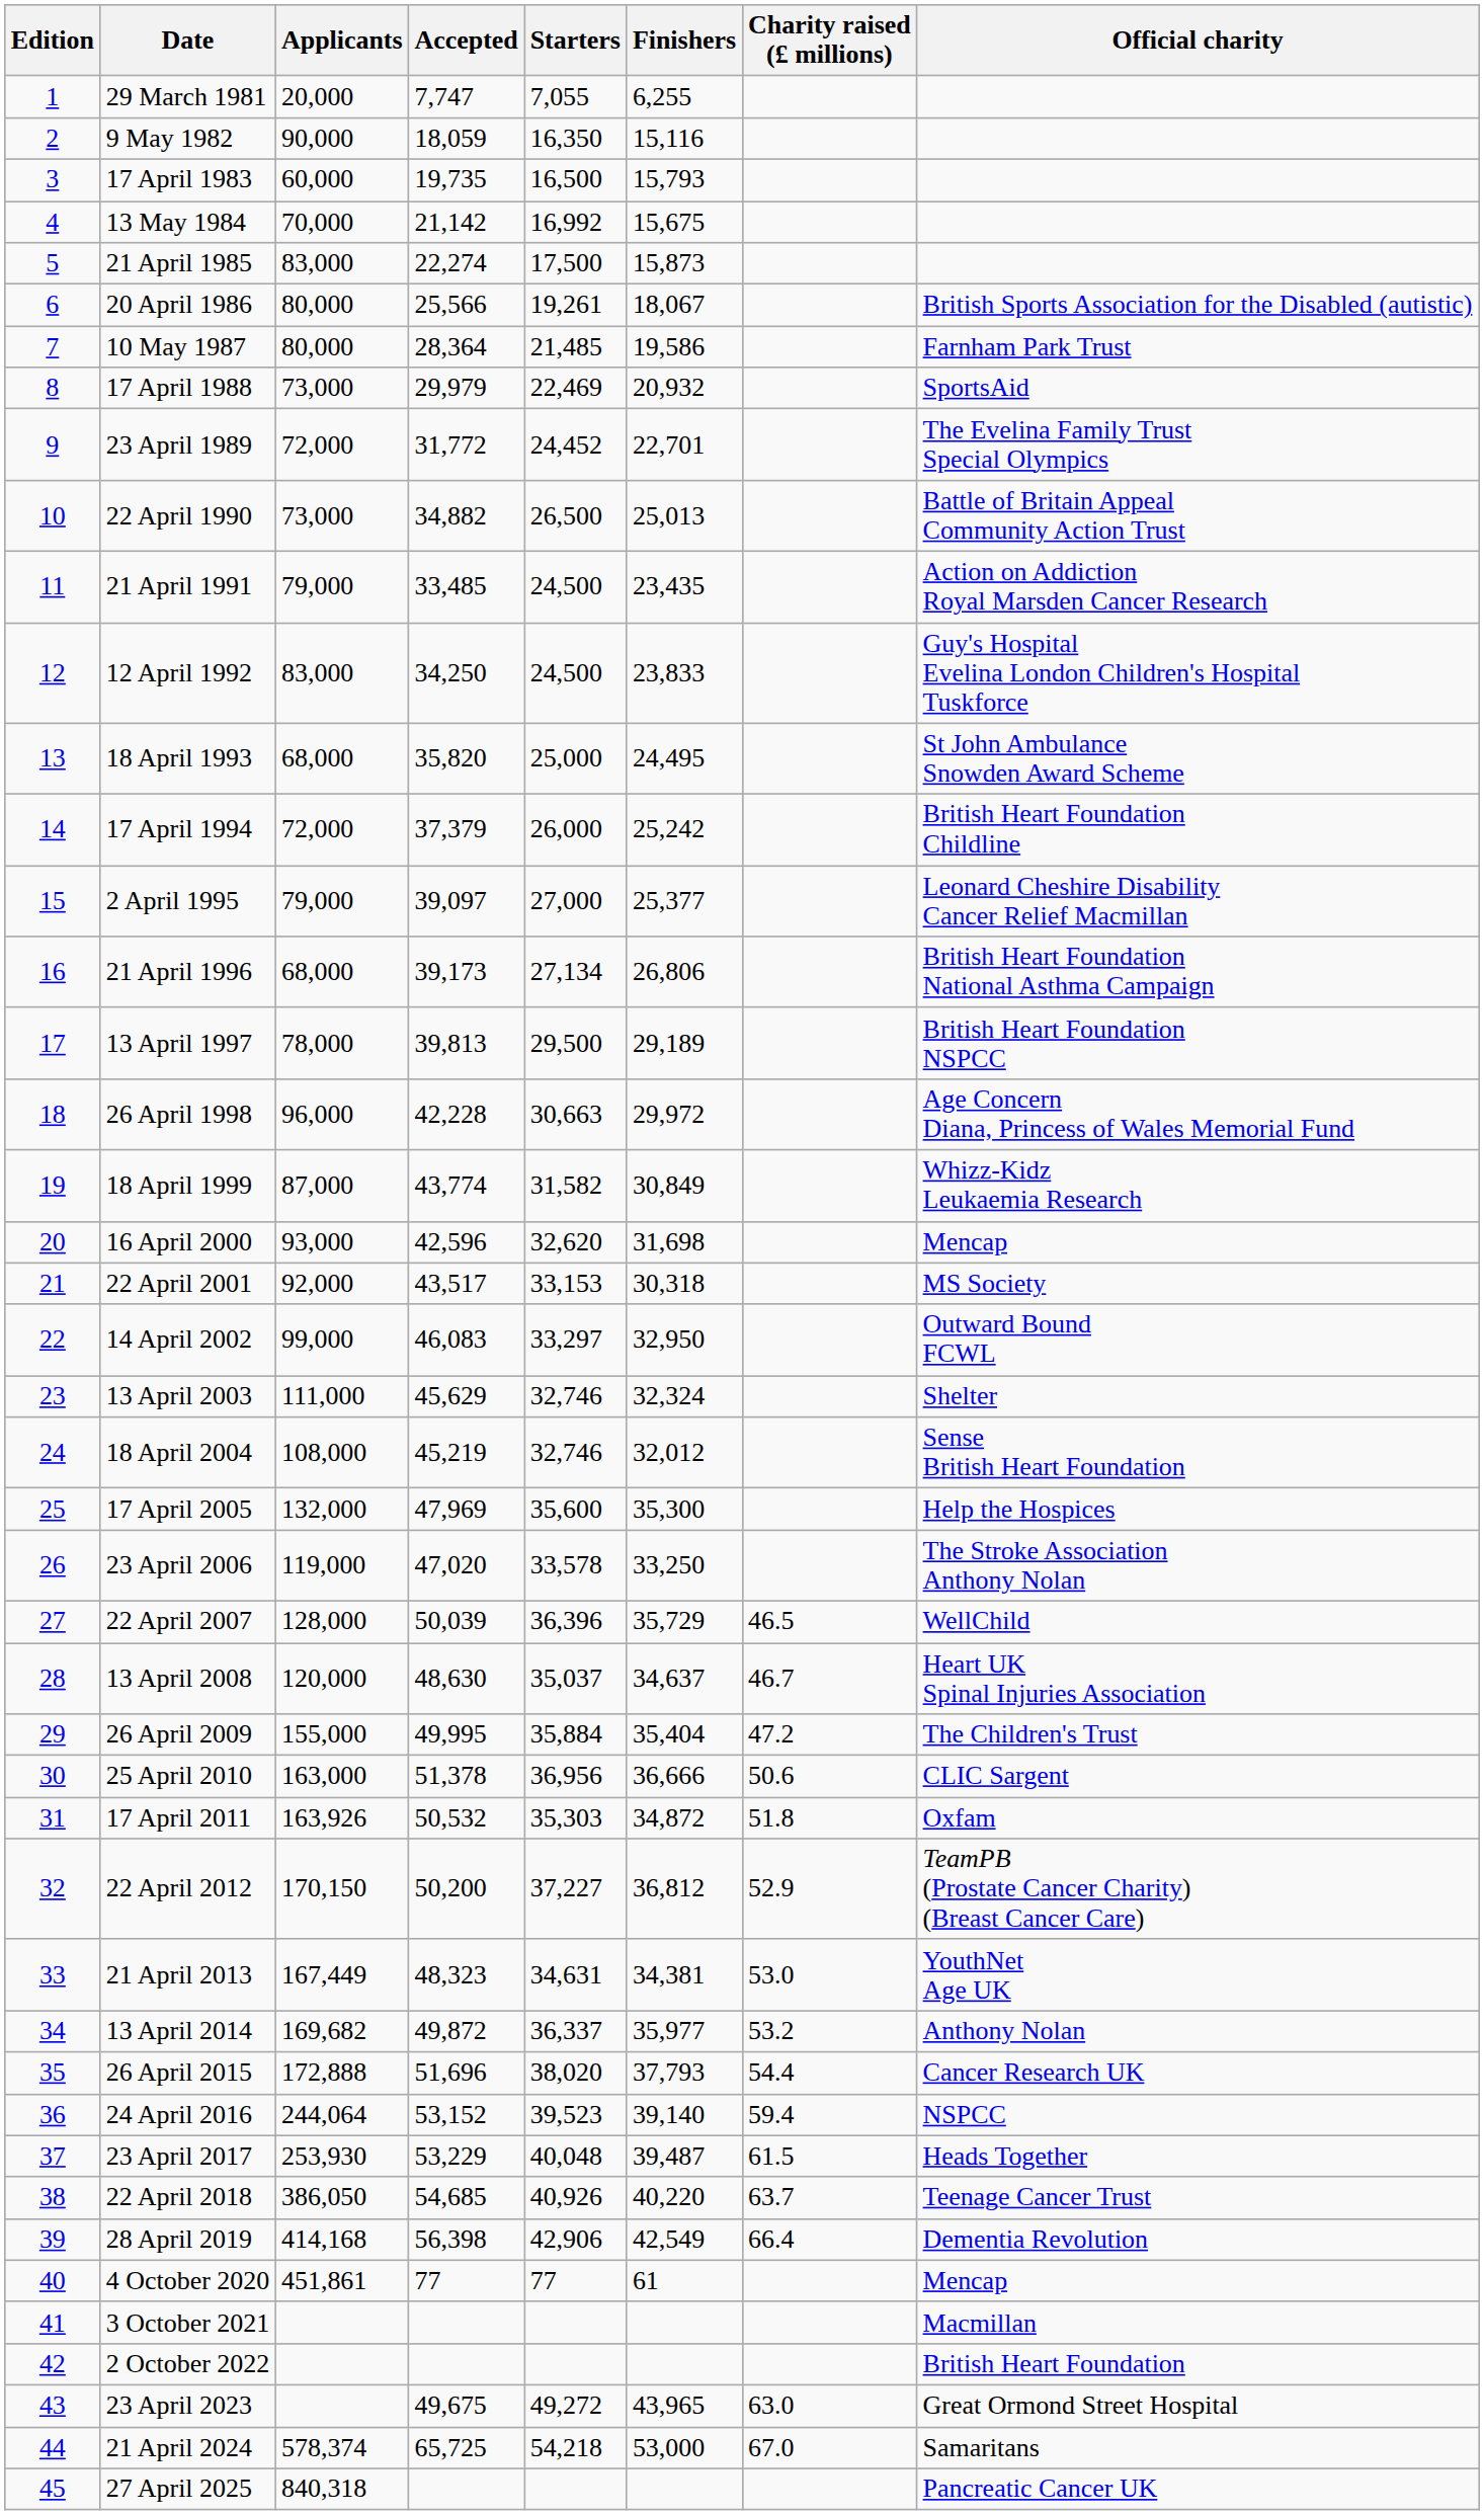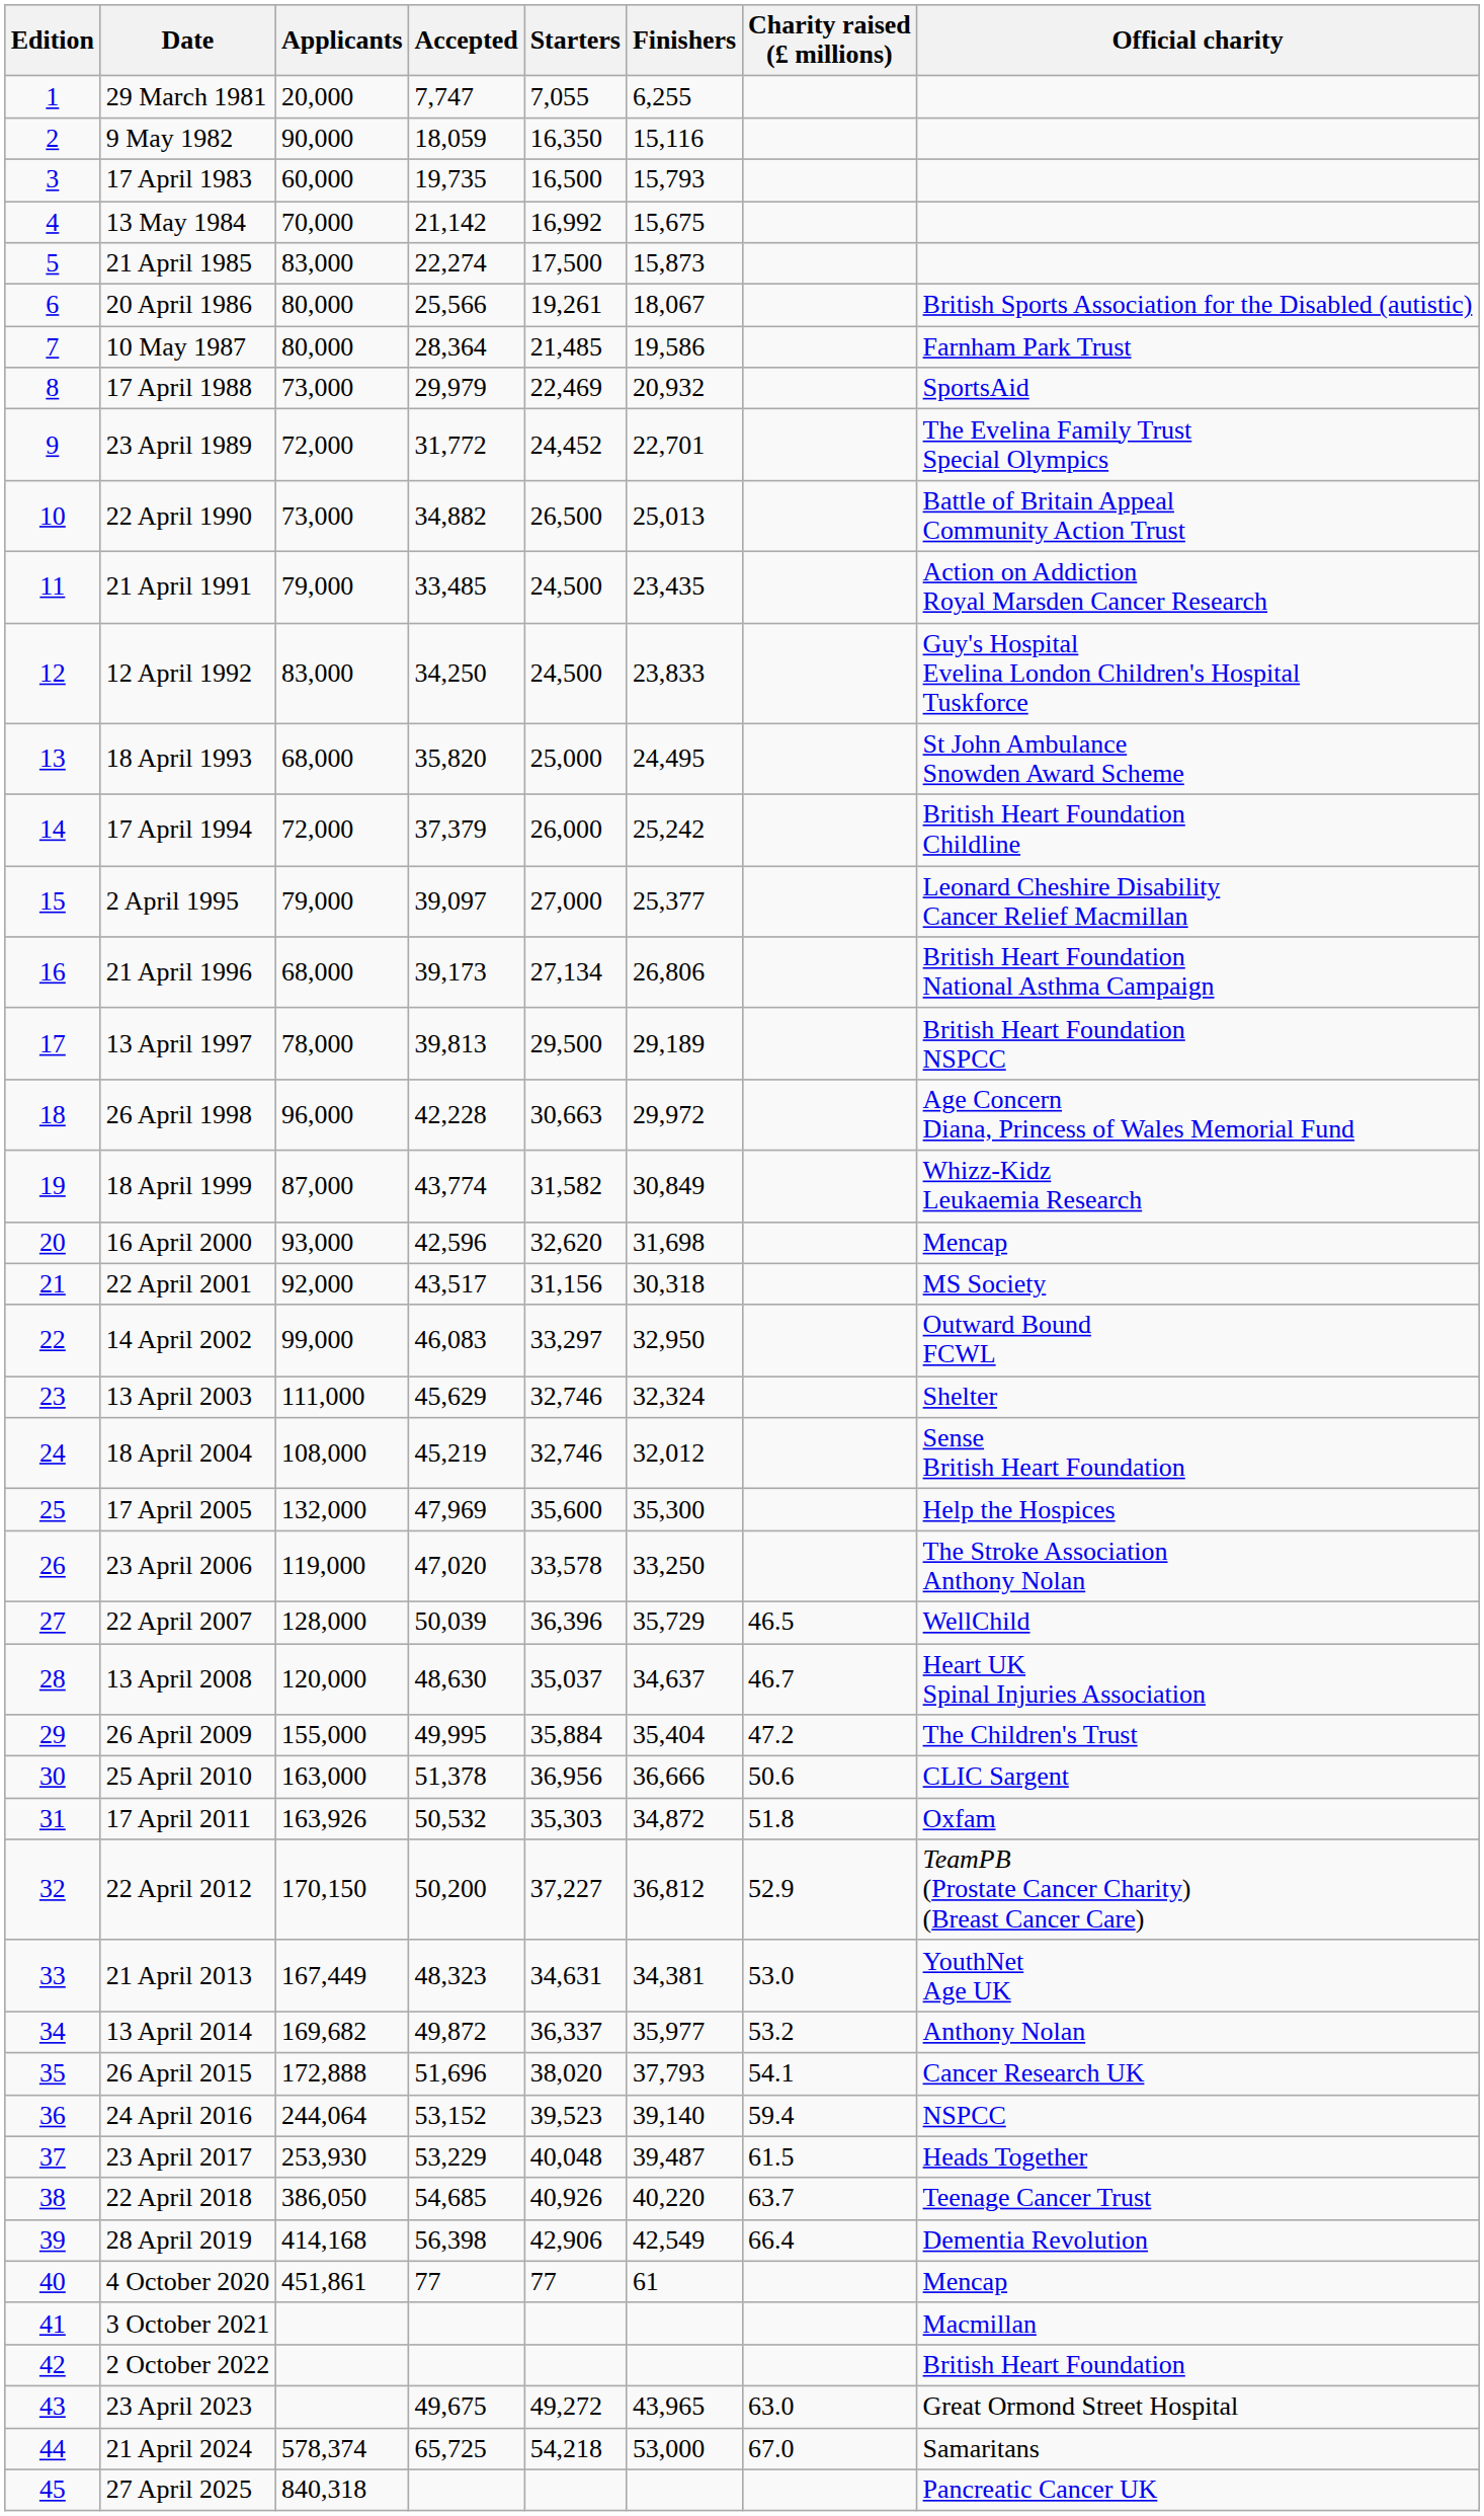22 April 2001 | Starters: 33,153 -> 31,156
26 April 2015 | Charity raised (£ millions): 54.4 -> 54.1
